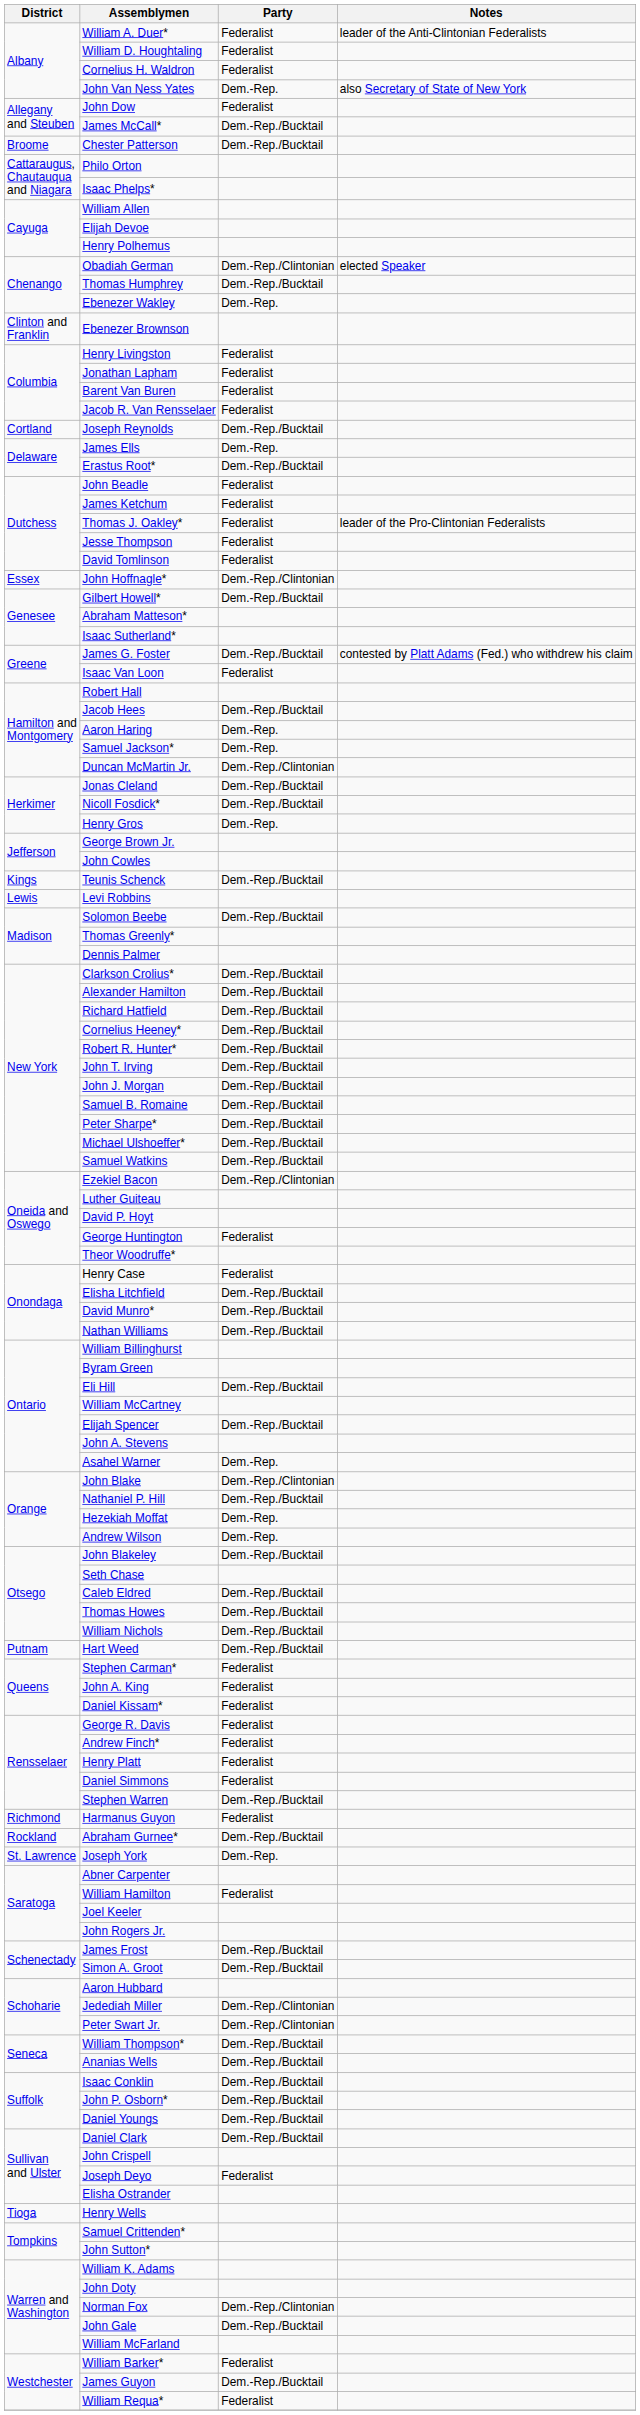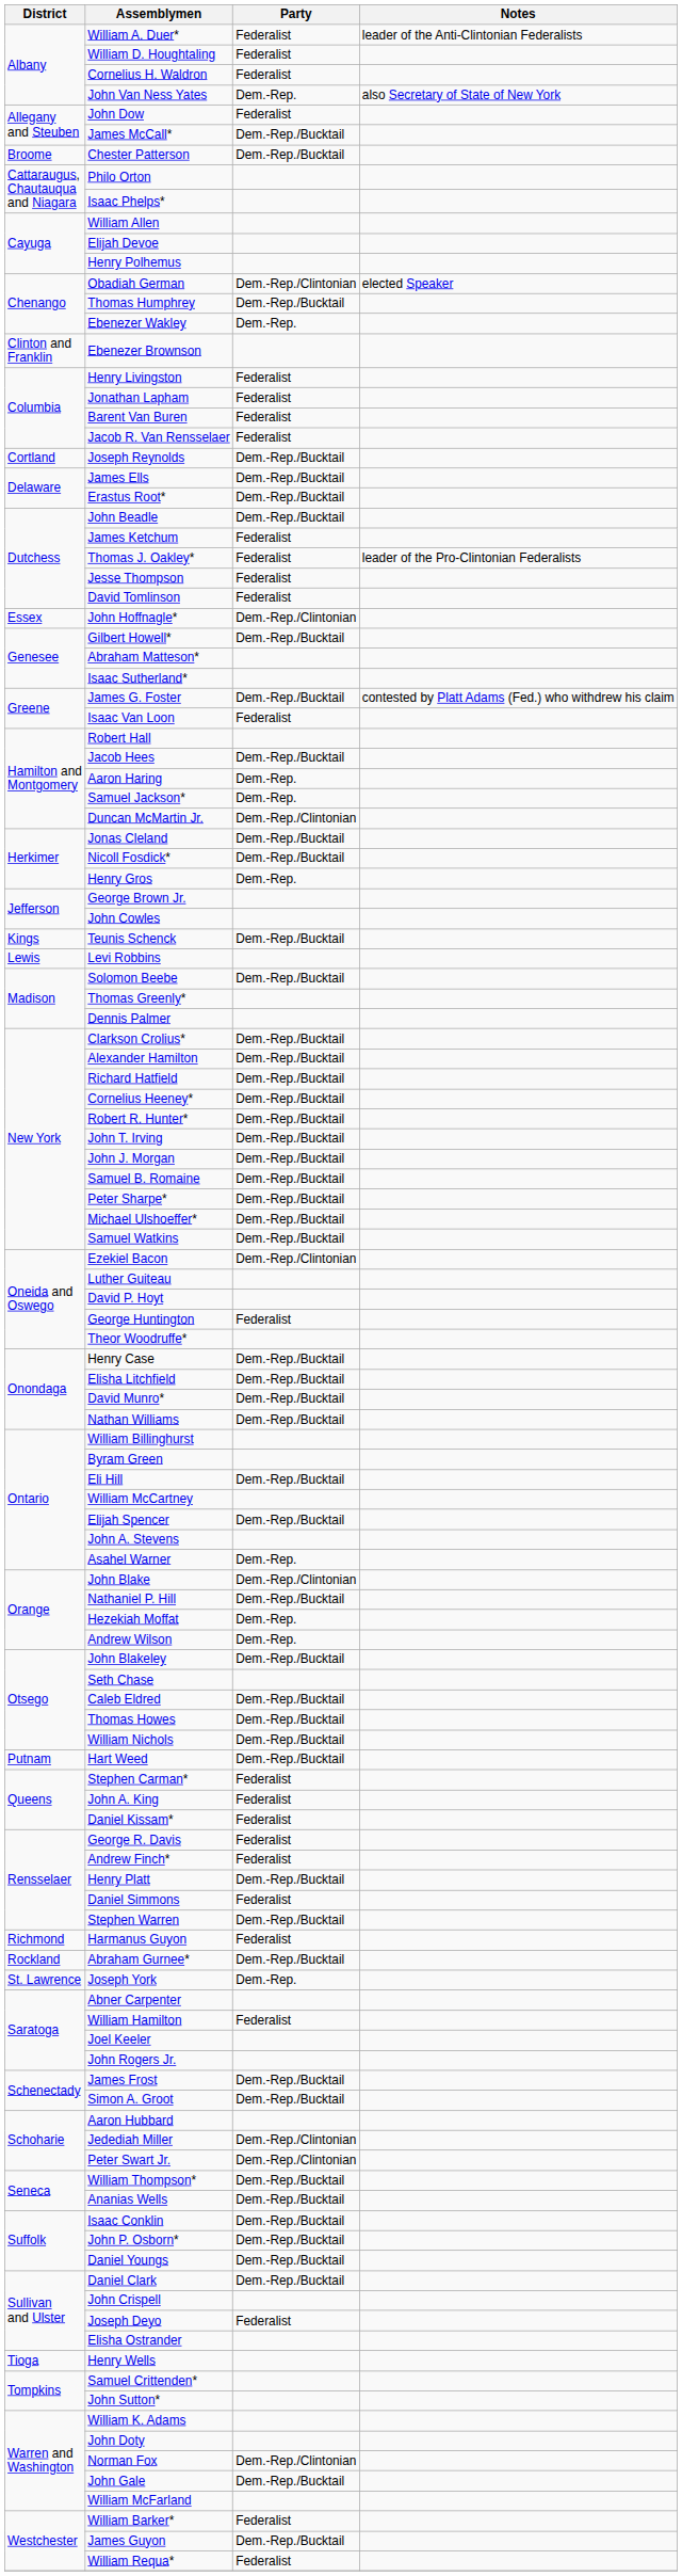James Ells | Party: Dem.-Rep. -> Dem.-Rep./Bucktail
John Beadle | Party: Federalist -> Dem.-Rep./Bucktail
Henry Case | Party: Federalist -> Dem.-Rep./Bucktail
Henry Platt | Party: Federalist -> Dem.-Rep./Bucktail
